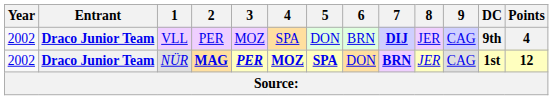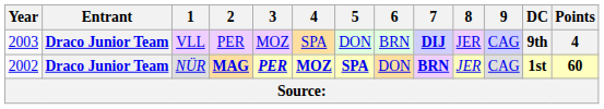VLL | Year: 2002 -> 2003
NÜR | Points: 12 -> 60
